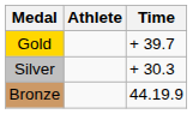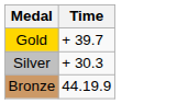- column: Athlete
